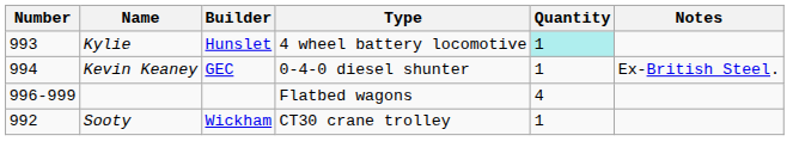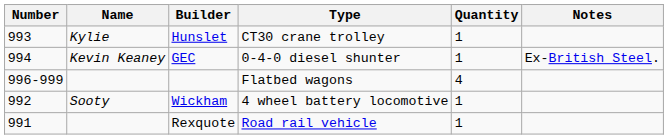Hunslet | Type: 4 wheel battery locomotive -> CT30 crane trolley
Hunslet | Quantity: paleturquoise background -> no background
Wickham | Type: CT30 crane trolley -> 4 wheel battery locomotive
+ row: 991 | Rexquote | Road rail vehicle | 1
